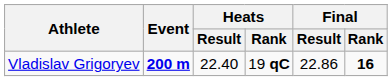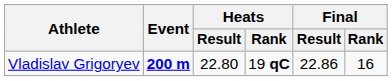Vladislav Grigoryev | Heats / Result: 22.40 -> 22.80
Vladislav Grigoryev | Final / Rank: bold -> normal
